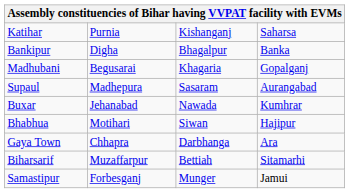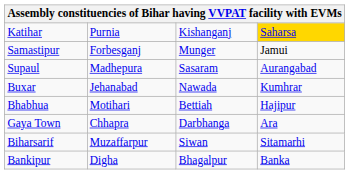Katihar | column 4: no background -> gold background
rows swapped: Samastipur <-> Bankipur
- row: Madhubani | Begusarai | Khagaria | Gopalganj
Bhabhua | column 3: Siwan -> Bettiah
Biharsarif | column 3: Bettiah -> Siwan
